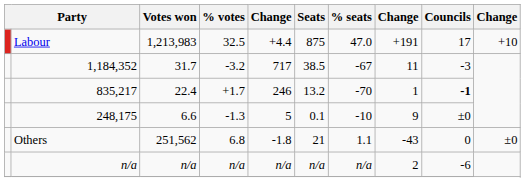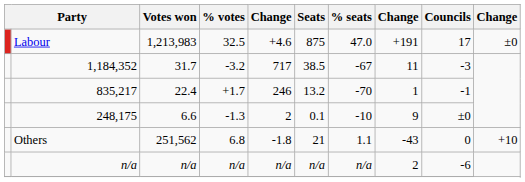Labour | column 5: +4.4 -> +4.6
Labour | column 10: +10 -> ±0
835,217 | Councils: bold -> normal
248,175 | column 5: 5 -> 2
Others | column 10: ±0 -> +10
